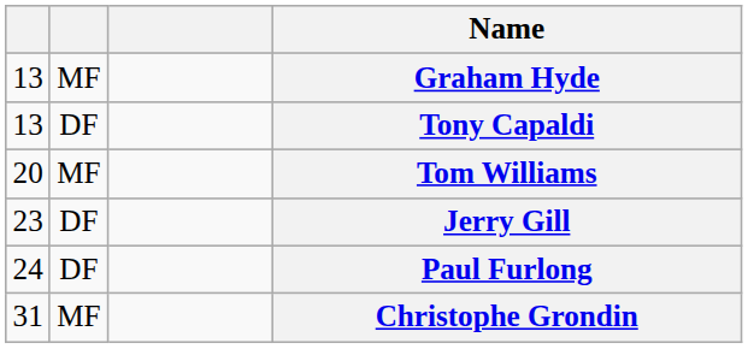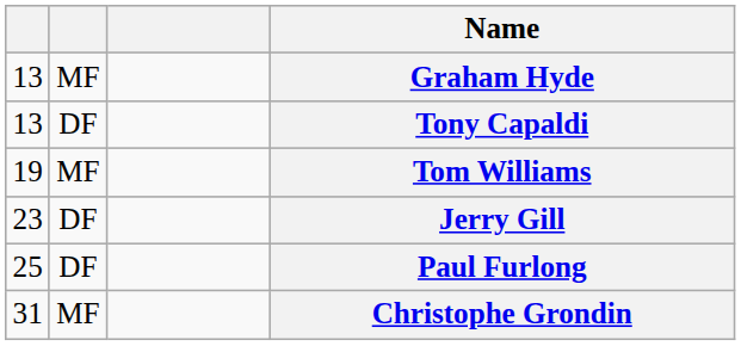Tom Williams | column 1: 20 -> 19
Paul Furlong | column 1: 24 -> 25
